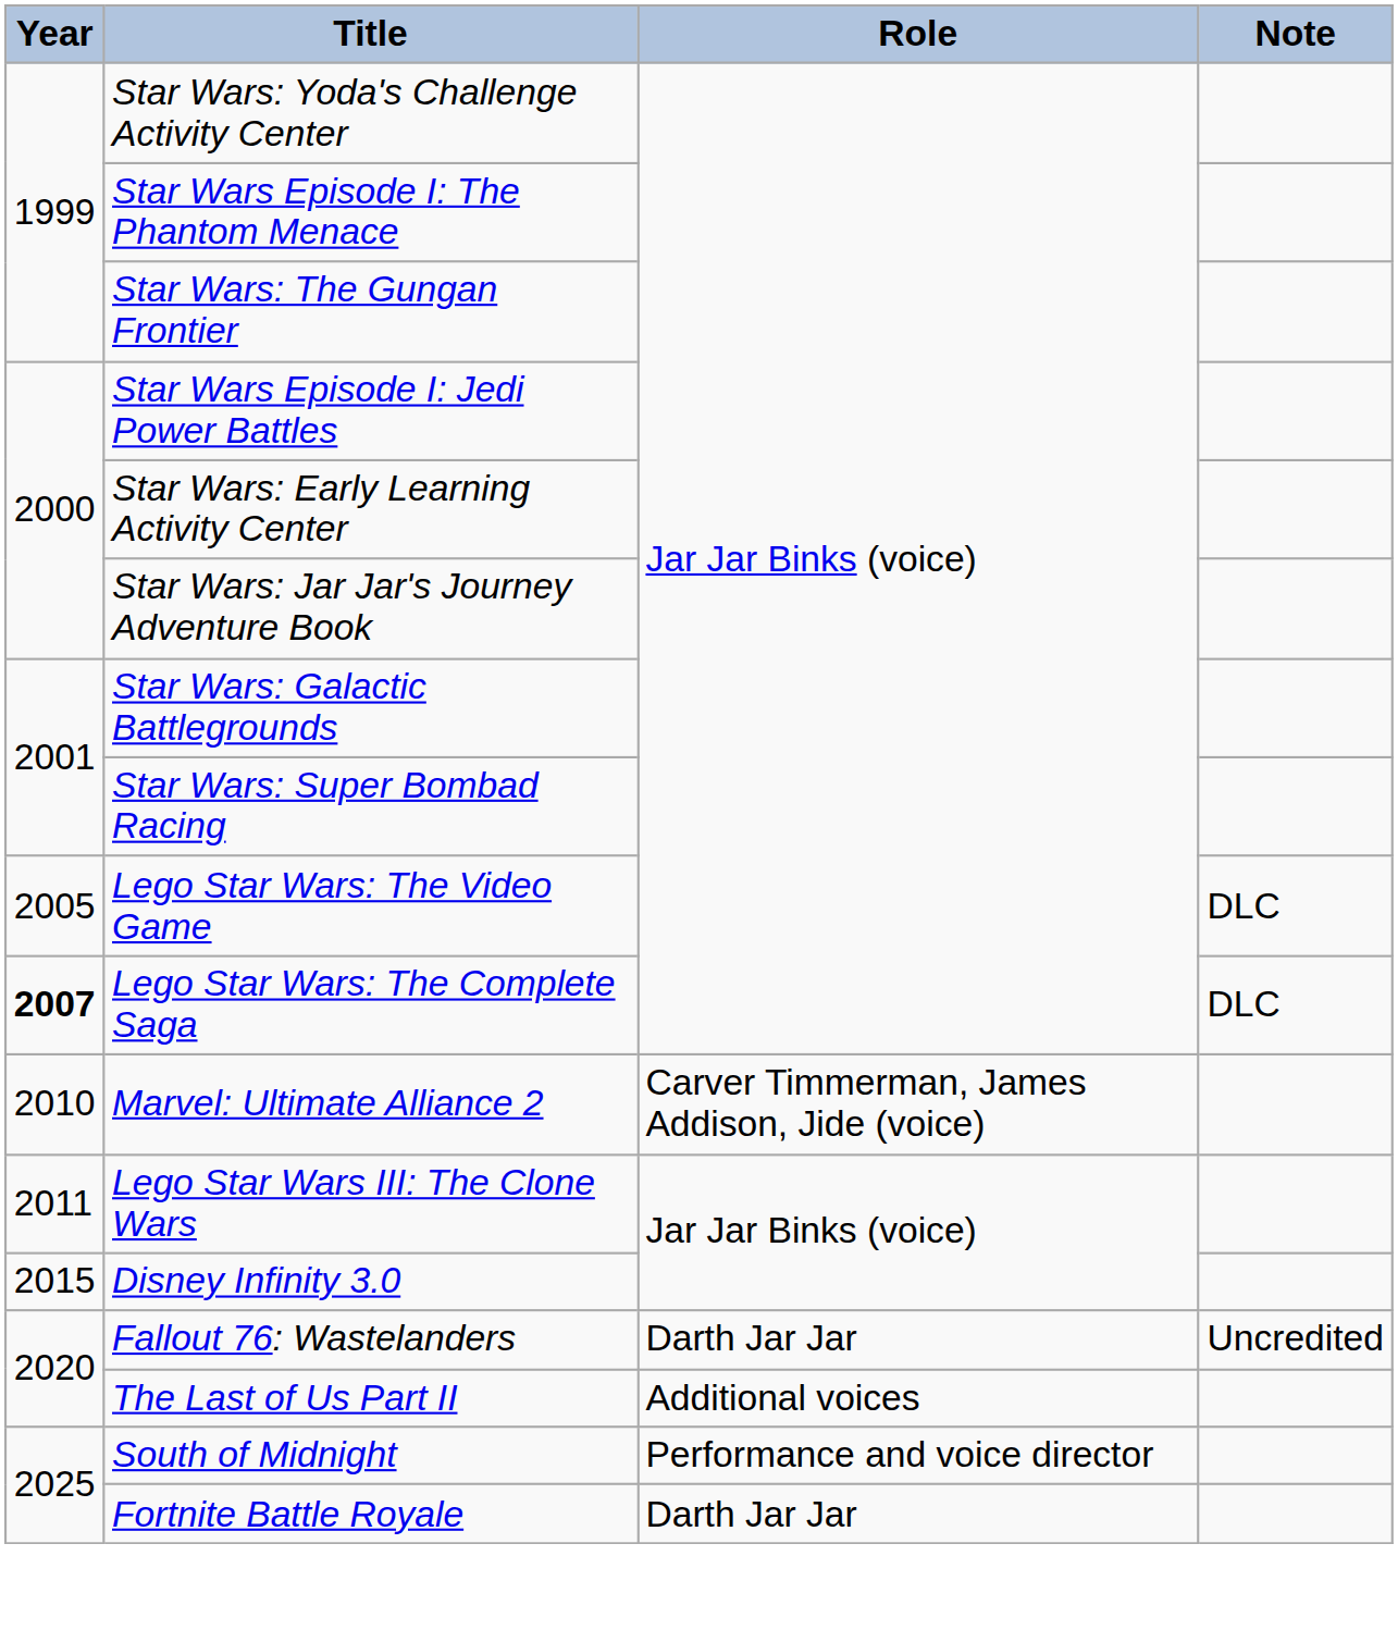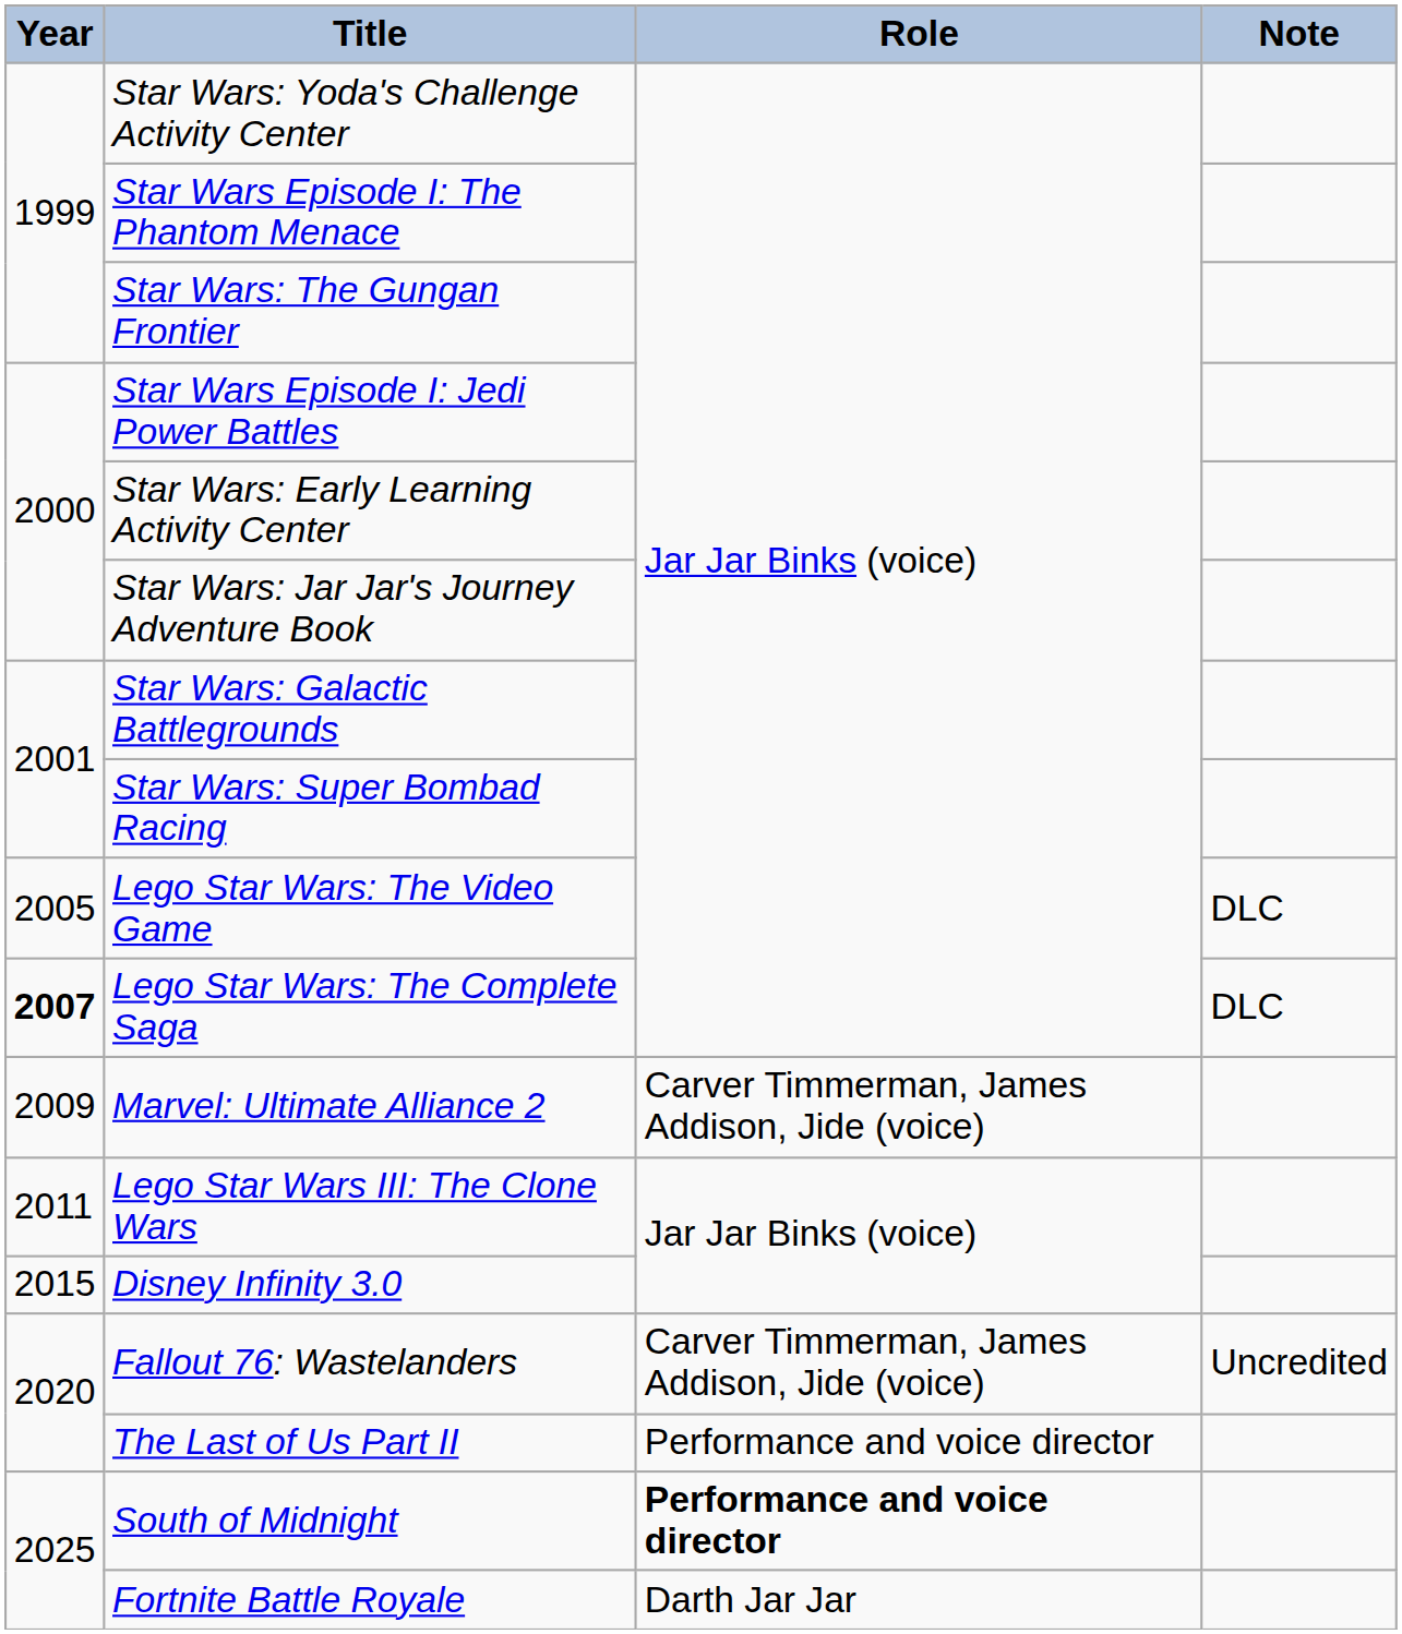Marvel: Ultimate Alliance 2 | Year: 2010 -> 2009
Fallout 76: Wastelanders | Role: Darth Jar Jar -> Carver Timmerman, James Addison, Jide (voice)
The Last of Us Part II | Role: Additional voices -> Performance and voice director
South of Midnight | Role: normal -> bold
